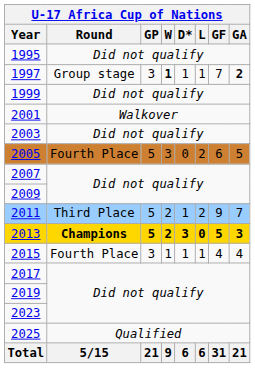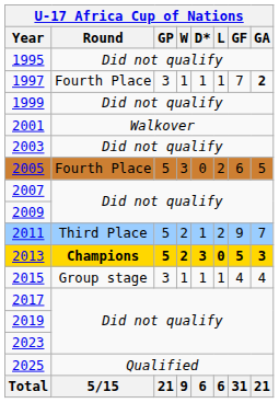1997 | Round: Group stage -> Fourth Place
1997 | W: bold -> normal
2015 | Round: Fourth Place -> Group stage
